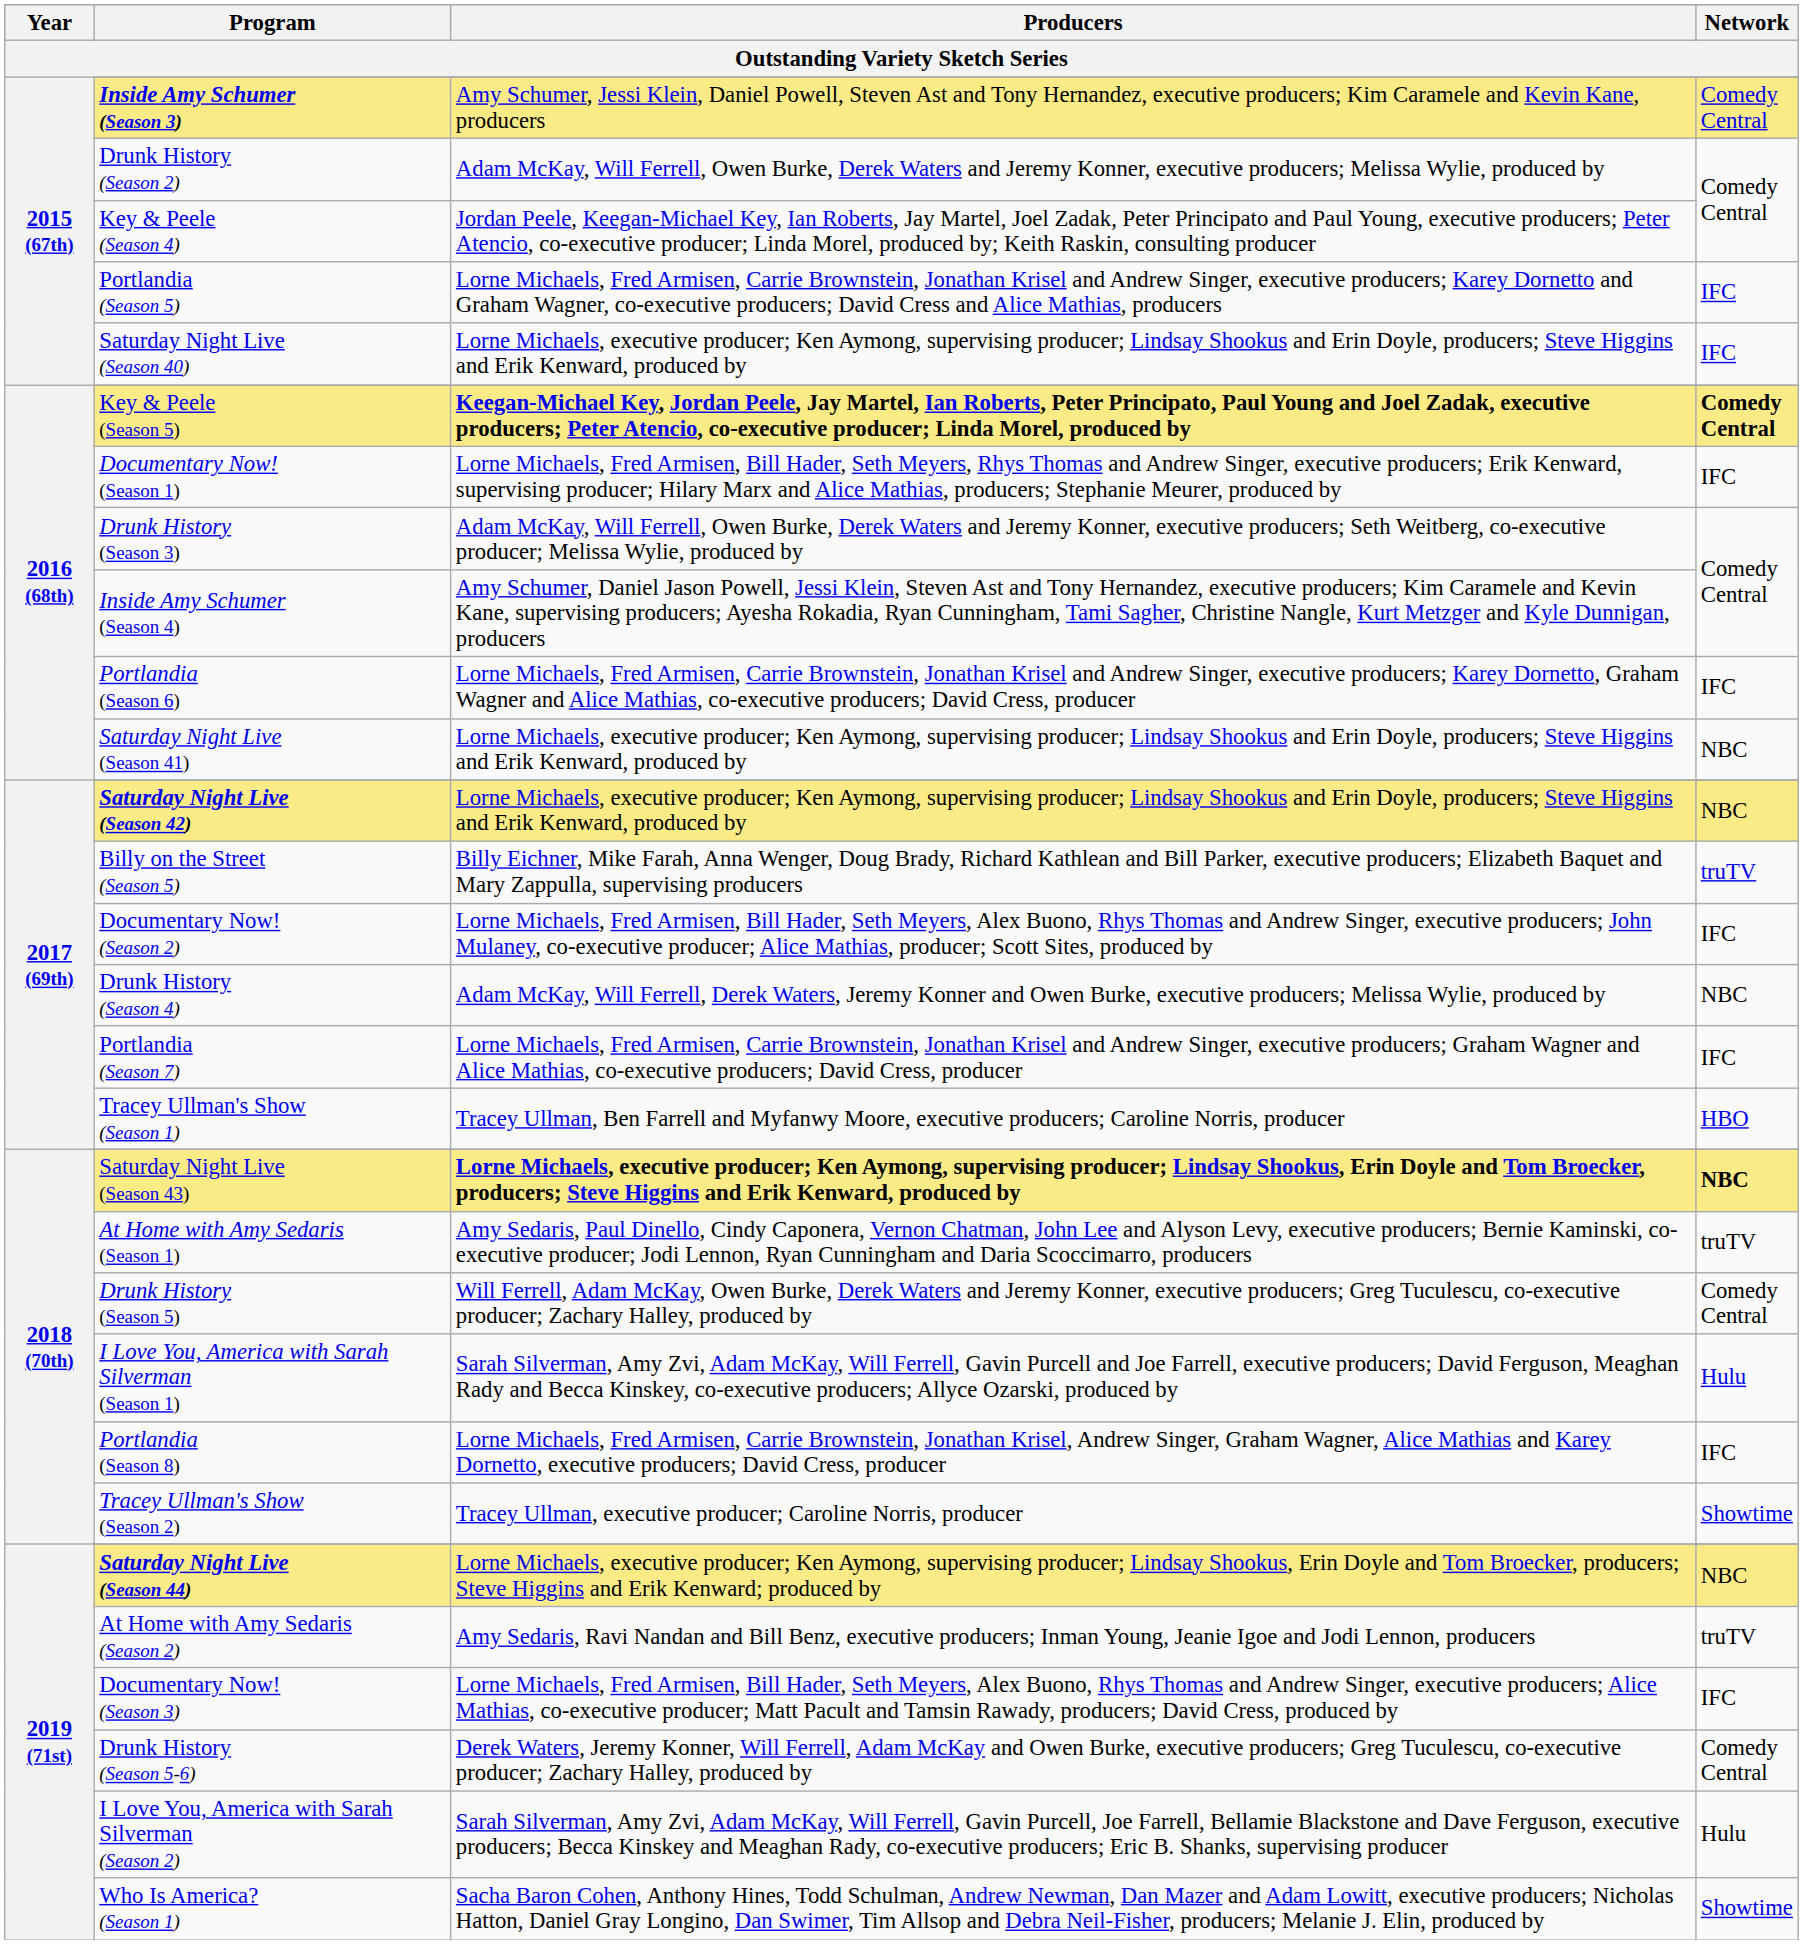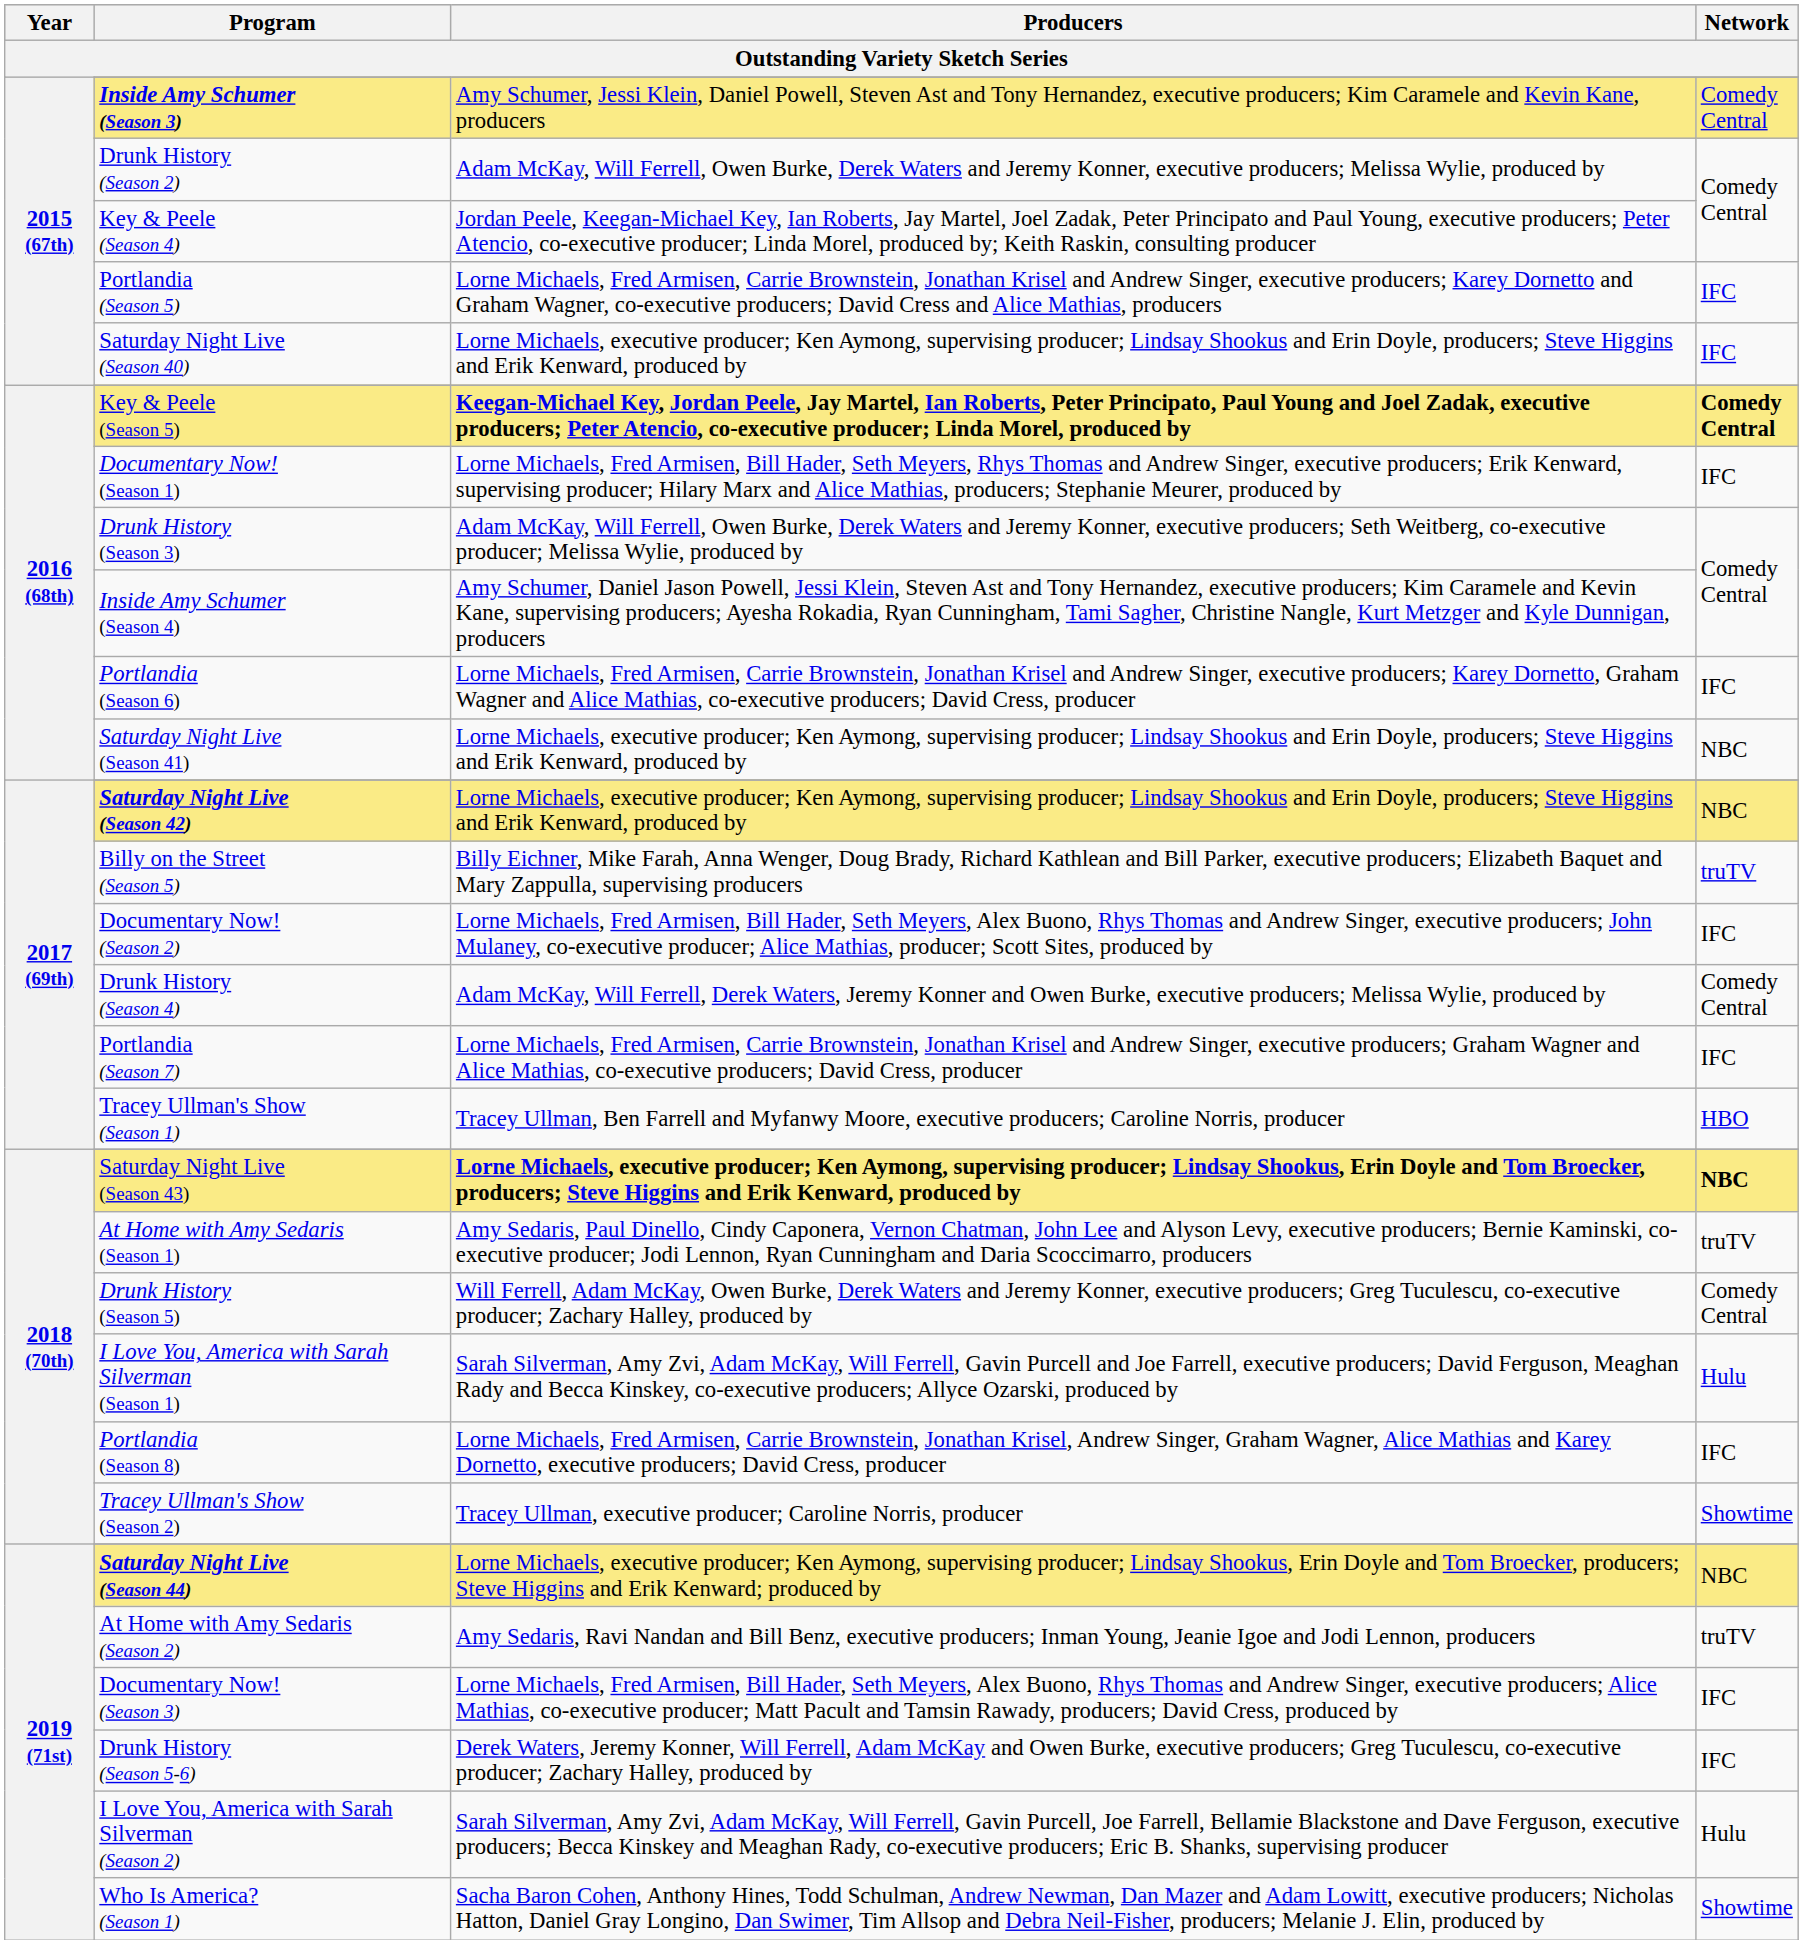Drunk History (Season 4) | Network: NBC -> Comedy Central
Drunk History (Season 5-6) | Network: Comedy Central -> IFC
